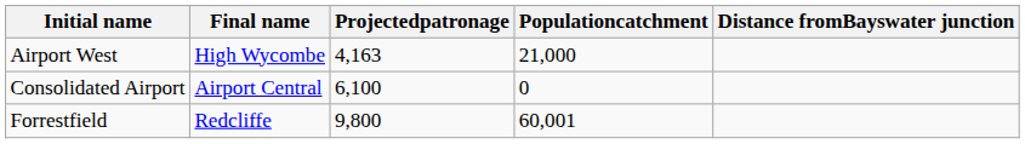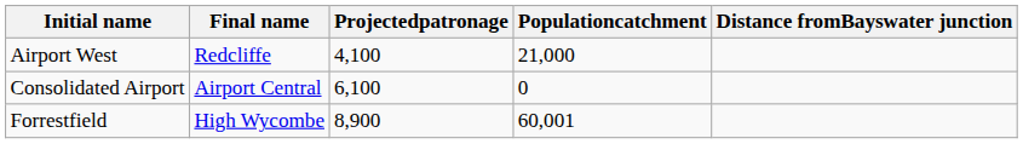Airport West | Final name: High Wycombe -> Redcliffe
Airport West | Projectedpatronage: 4,163 -> 4,100
Forrestfield | Final name: Redcliffe -> High Wycombe
Forrestfield | Projectedpatronage: 9,800 -> 8,900
